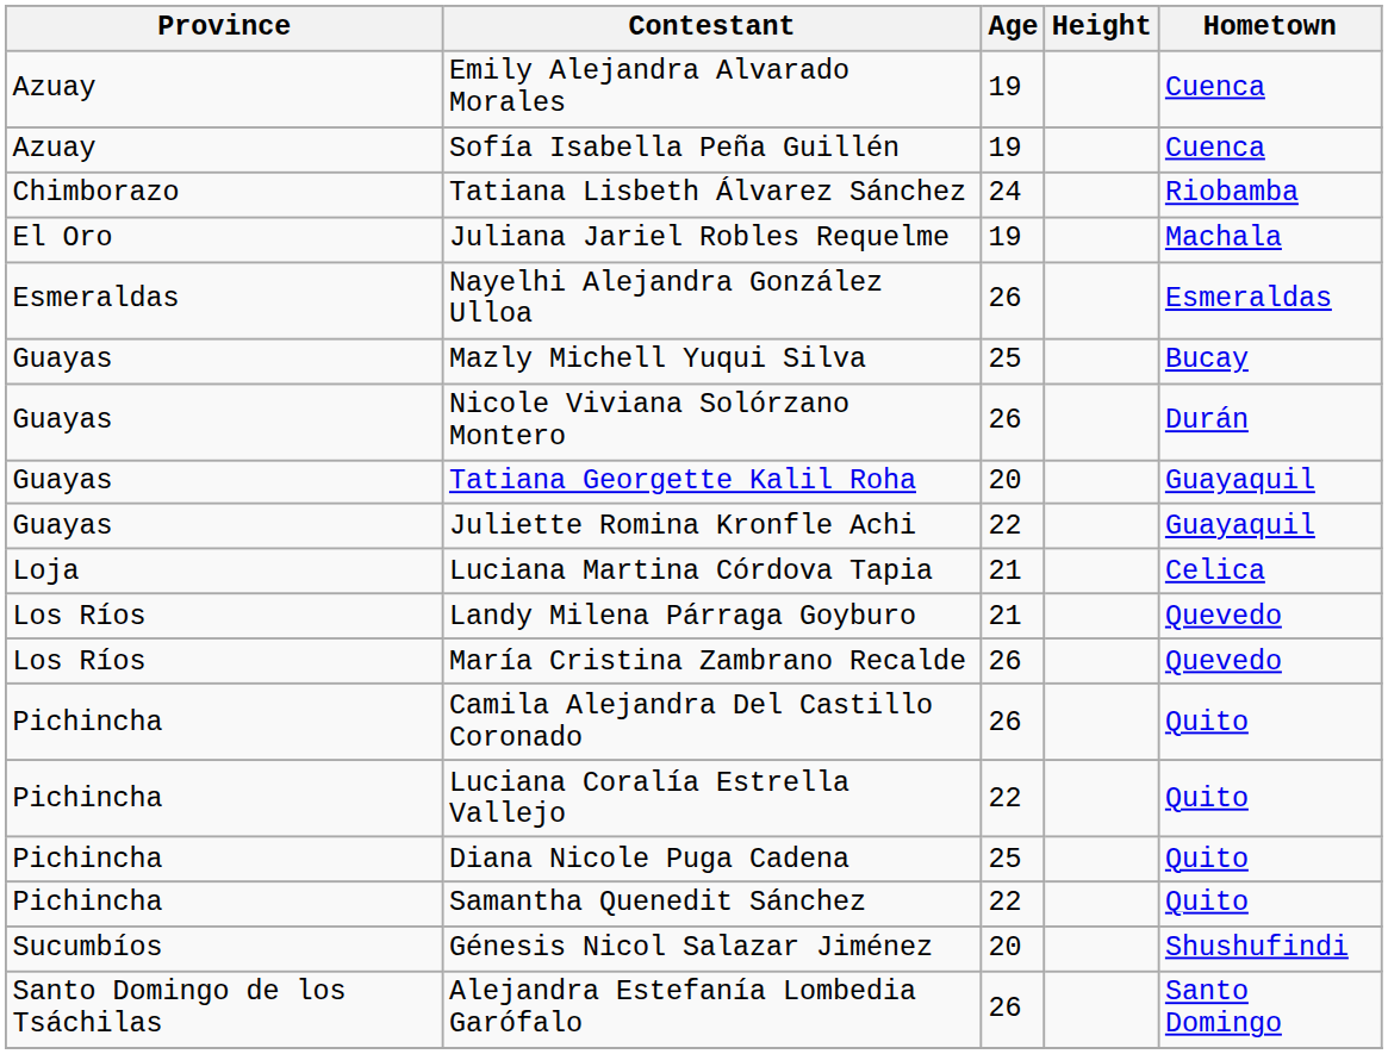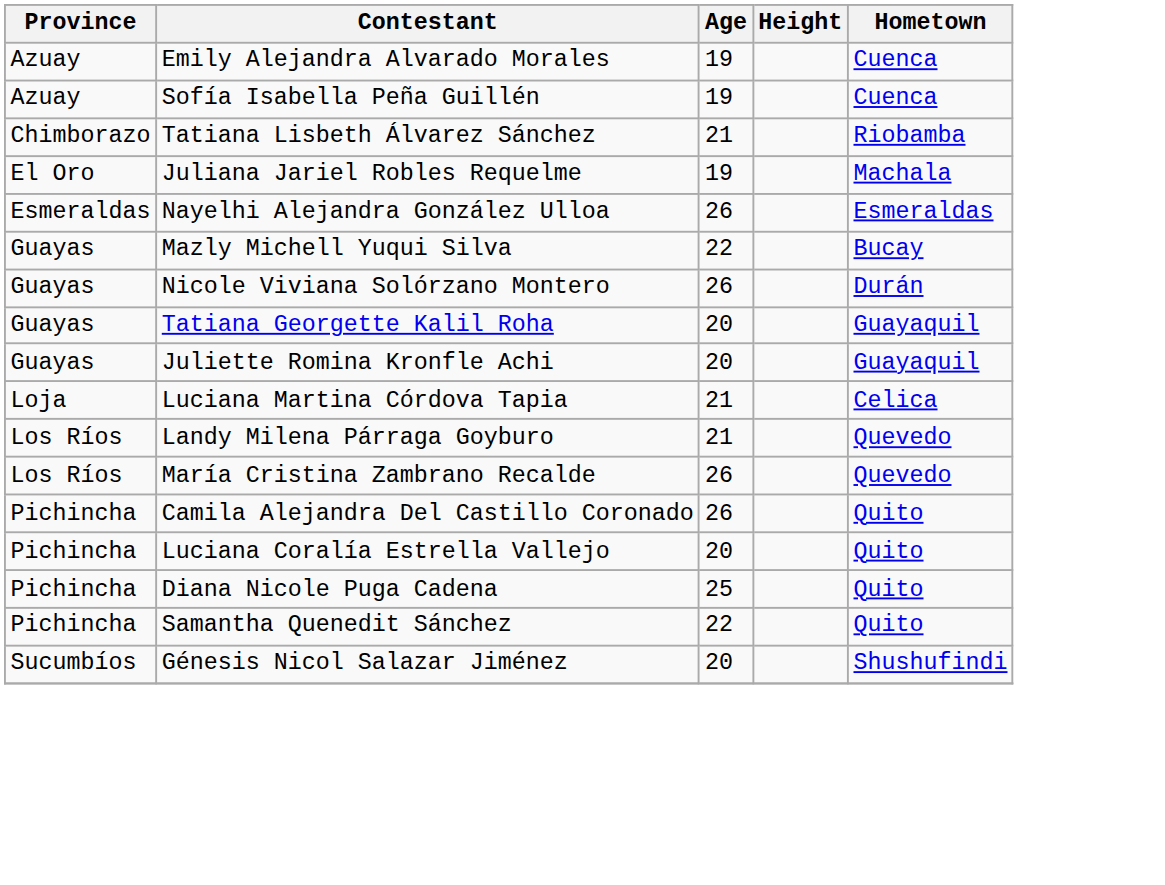Tatiana Lisbeth Álvarez Sánchez | Age: 24 -> 21
Mazly Michell Yuqui Silva | Age: 25 -> 22
Juliette Romina Kronfle Achi | Age: 22 -> 20
Luciana Coralía Estrella Vallejo | Age: 22 -> 20
- row: Santo Domingo de los Tsáchilas | Alejandra Estefanía Lombedia Garófalo | 26 | Santo Domingo
